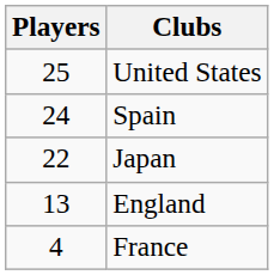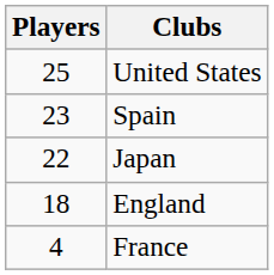Spain | Players: 24 -> 23
England | Players: 13 -> 18
